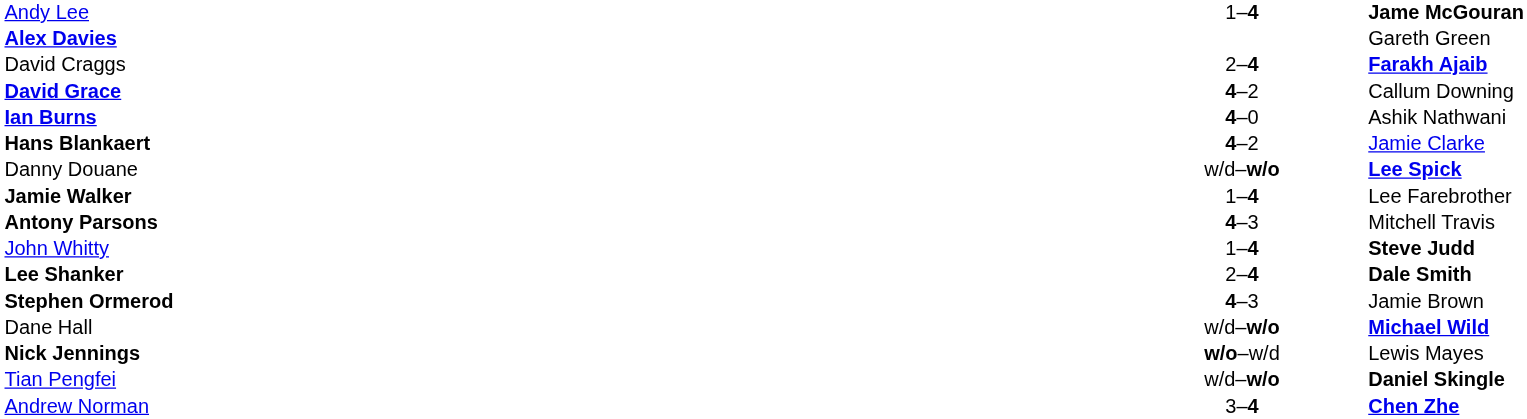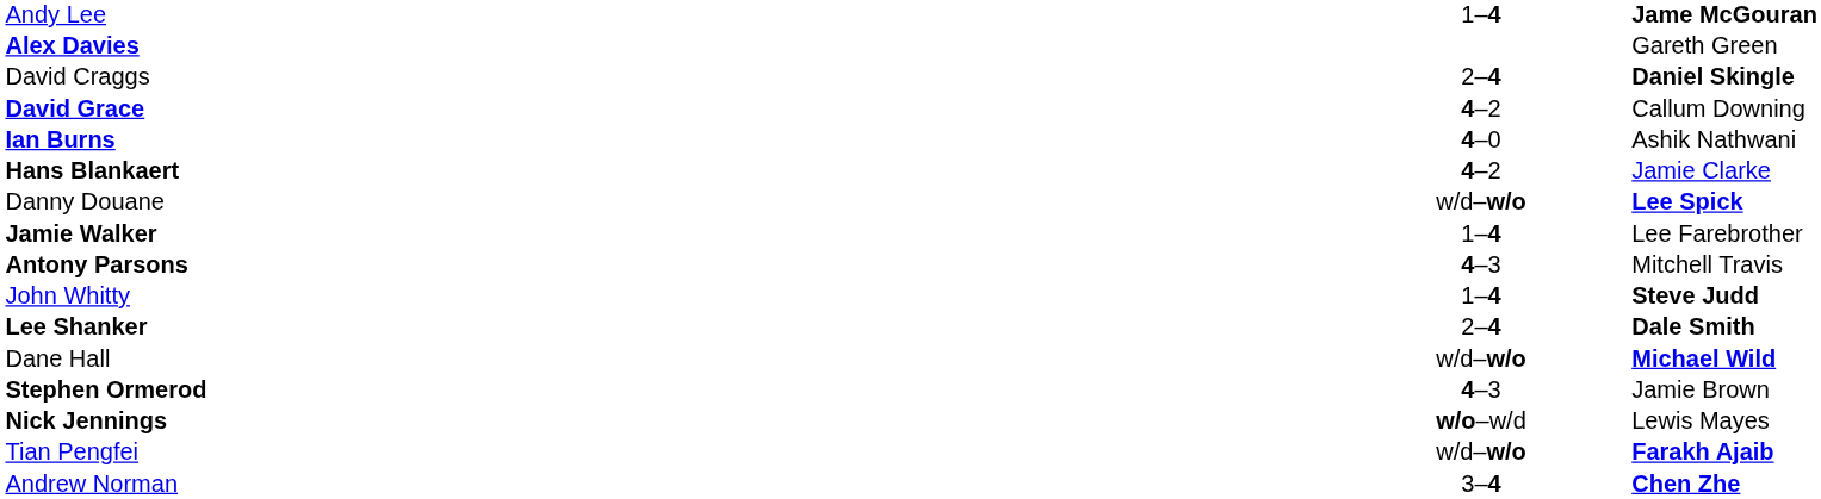David Craggs | column 3: Farakh Ajaib -> Daniel Skingle
rows swapped: Dane Hall <-> Stephen Ormerod
Tian Pengfei | column 3: Daniel Skingle -> Farakh Ajaib
